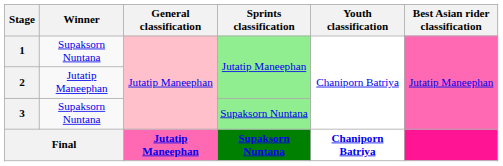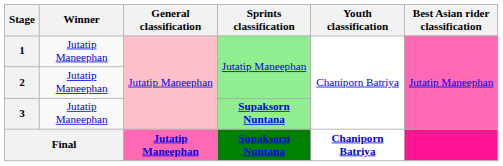1 | Winner: Supaksorn Nuntana -> Jutatip Maneephan
3 | Winner: Supaksorn Nuntana -> Jutatip Maneephan
3 | Sprints classification: normal -> bold
